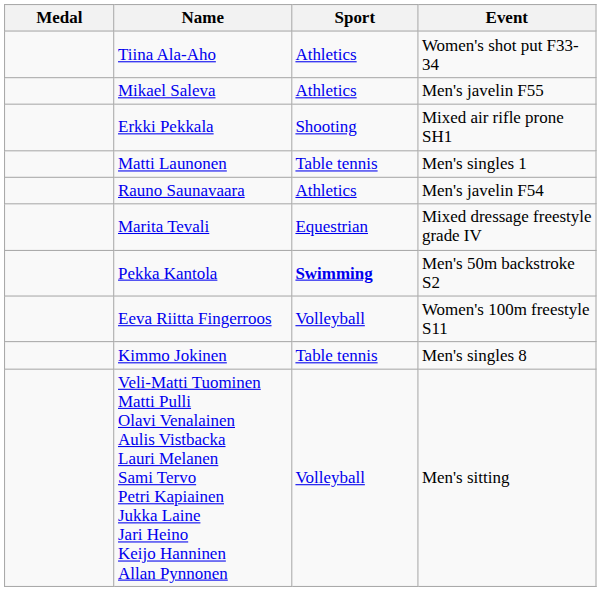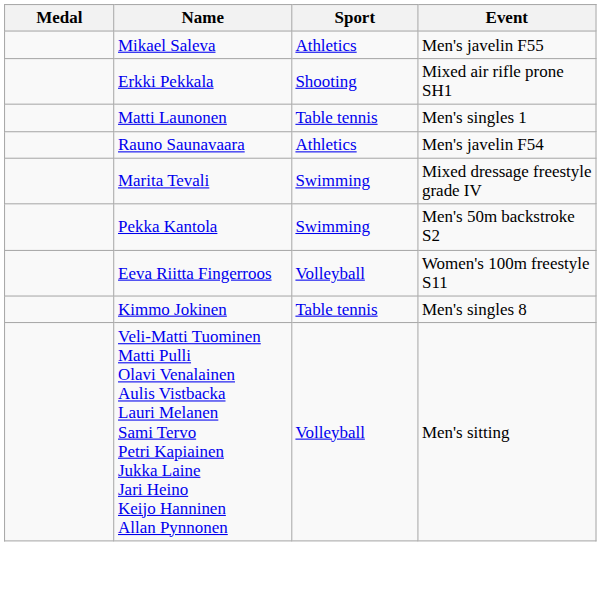- row: Tiina Ala-Aho | Athletics | Women's shot put F33-34
Marita Tevali | Sport: Equestrian -> Swimming
Pekka Kantola | Sport: bold -> normal
